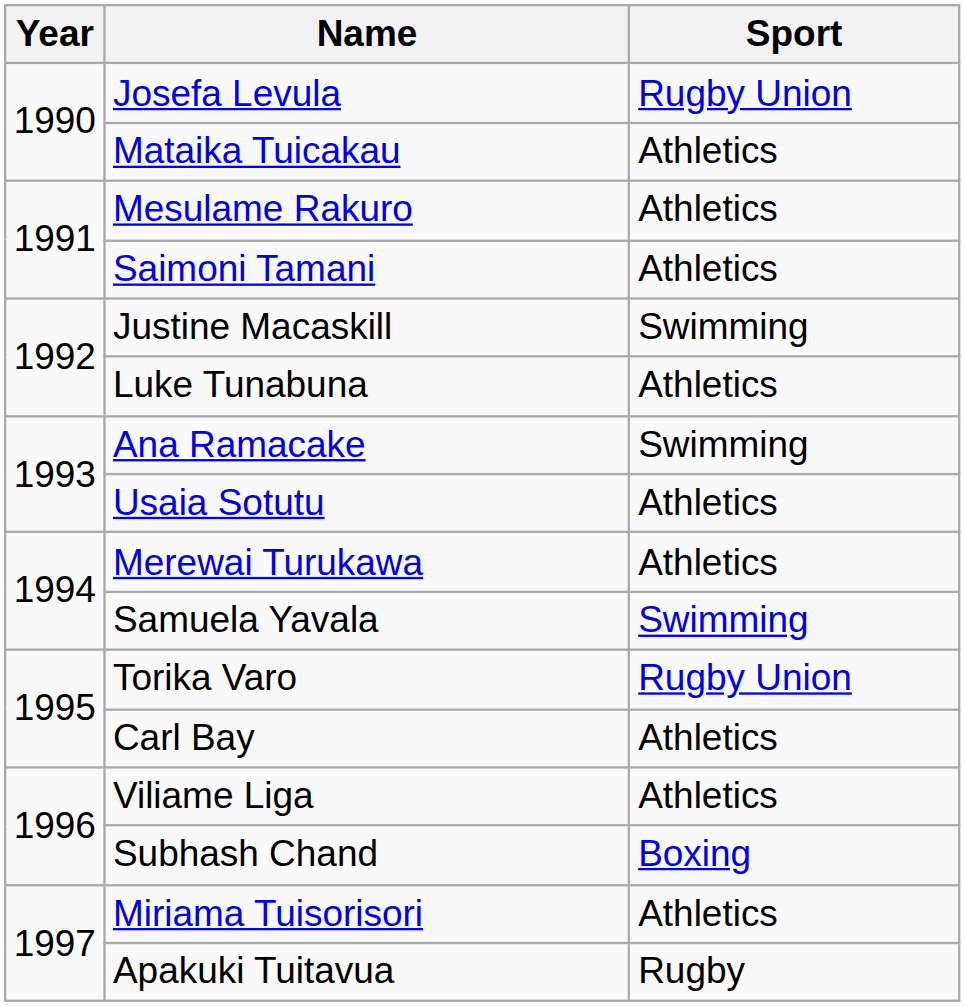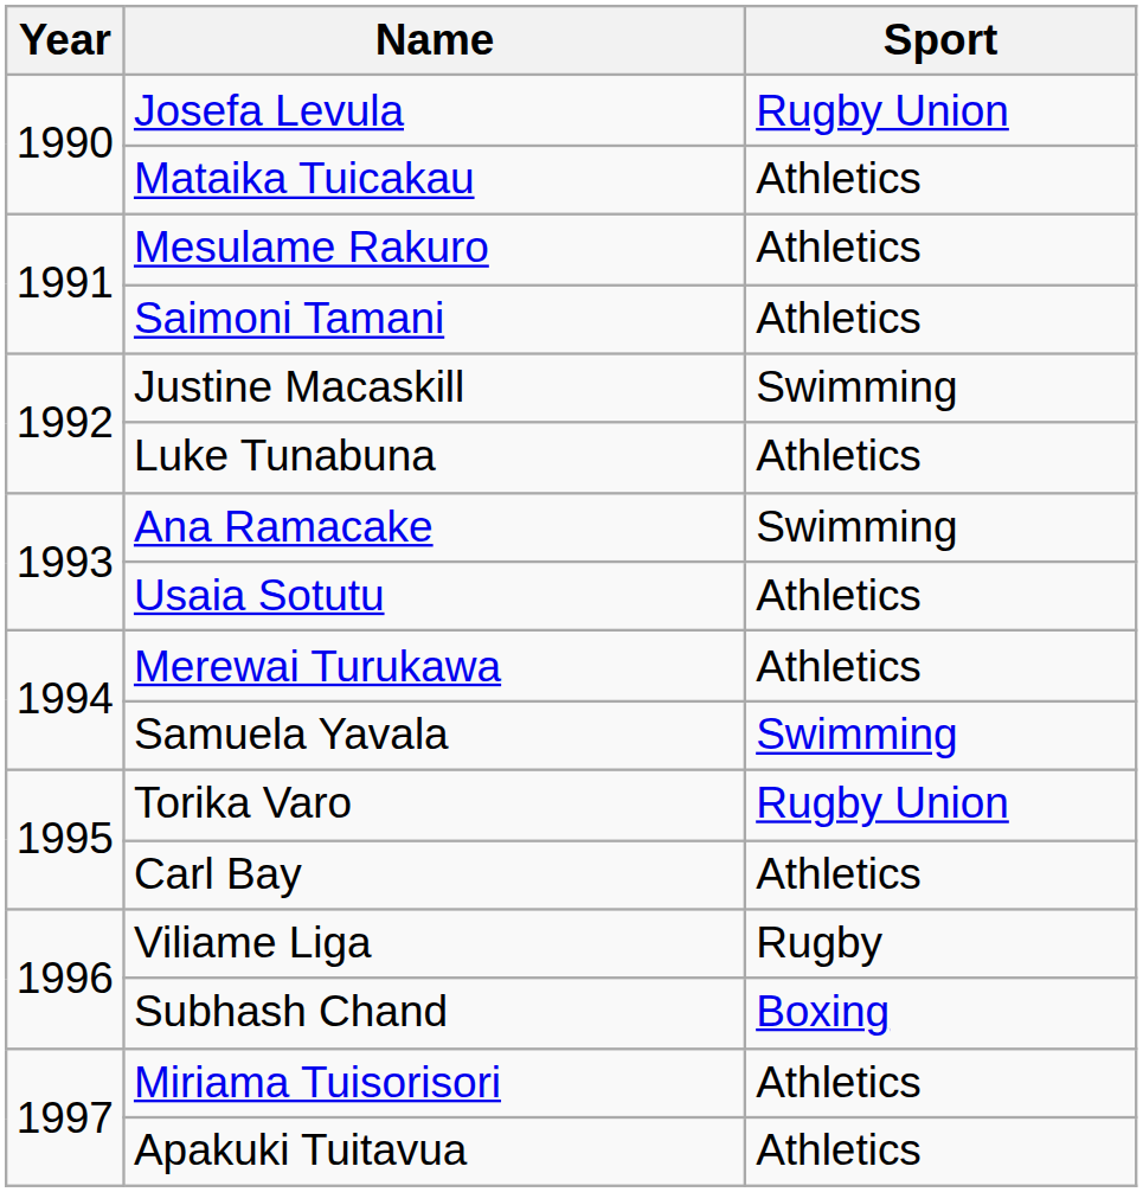Viliame Liga | Sport: Athletics -> Rugby
Apakuki Tuitavua | Sport: Rugby -> Athletics
